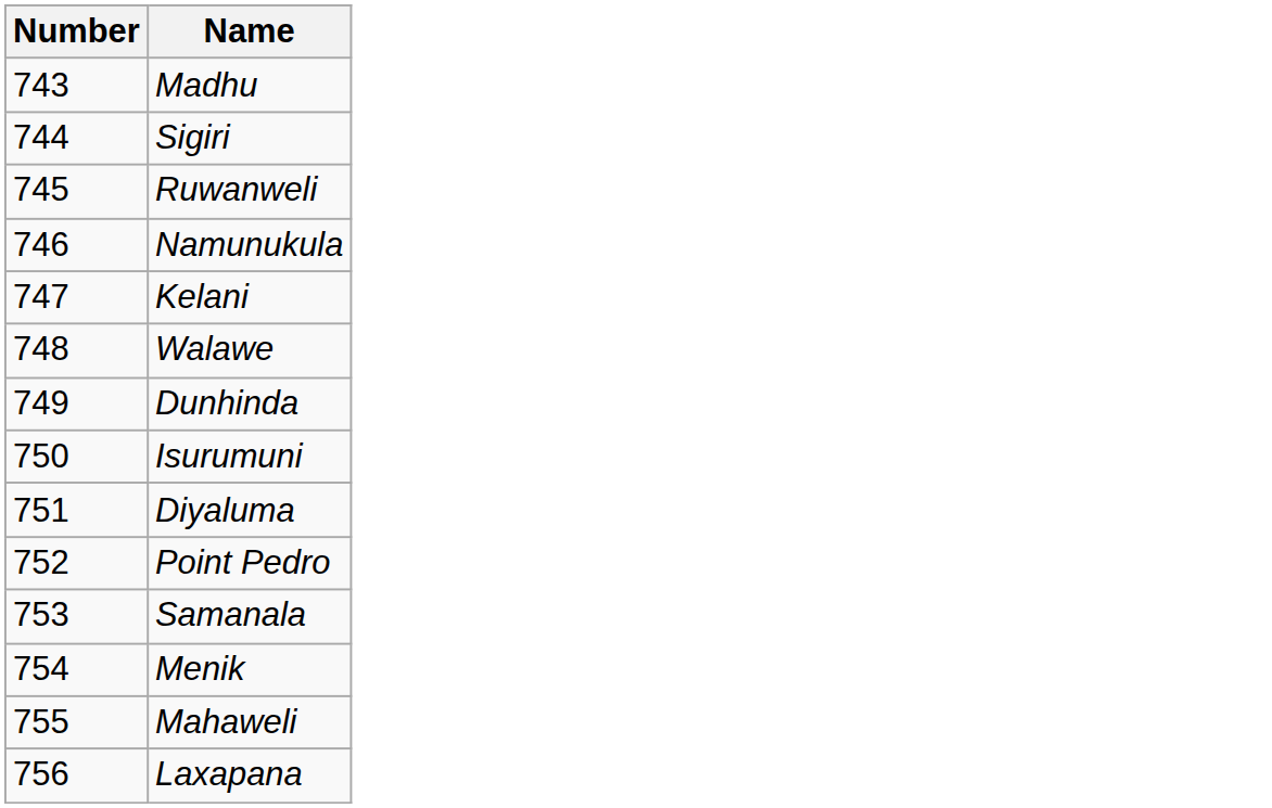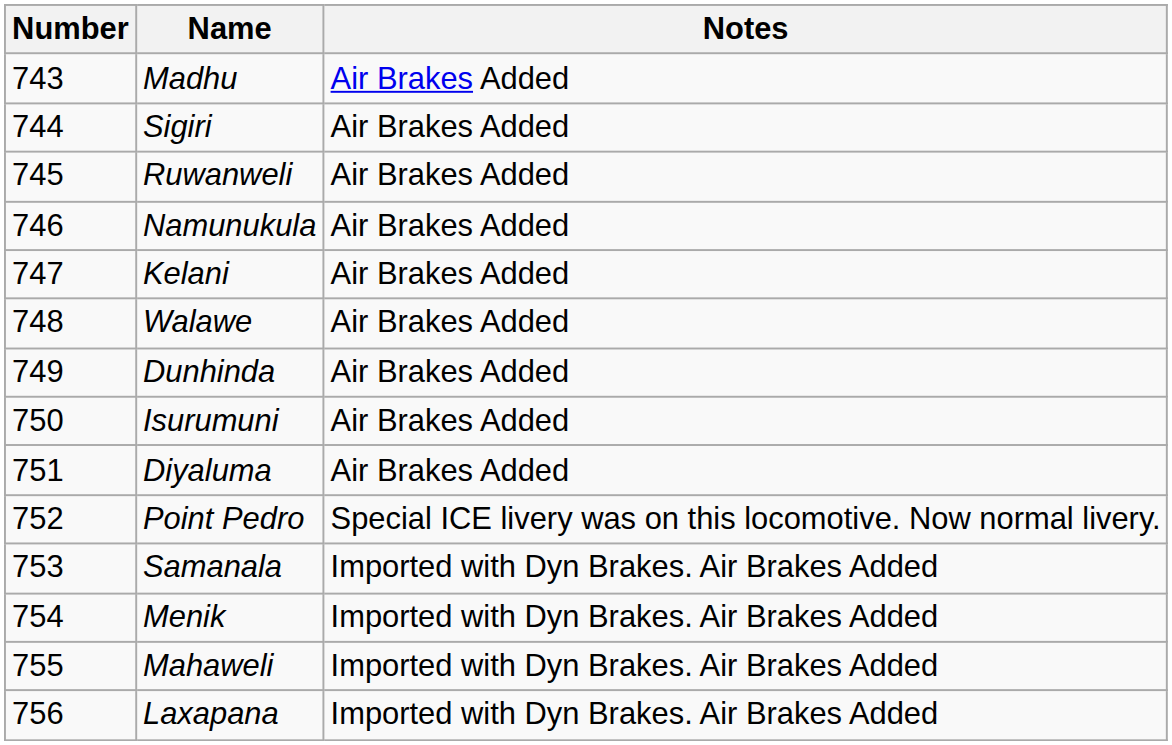+ column: Notes | Air Brakes Added | Air Brakes Added | Air Brakes Added | Air Brakes Added | Air Brakes Added | Air Brakes Added | Air Brakes Added | Air Brakes Added | Air Brakes Added | Special ICE livery was on this locomotive. Now normal livery. | Imported with Dyn Brakes. Air Brakes Added | Imported with Dyn Brakes. Air Brakes Added | Imported with Dyn Brakes. Air Brakes Added | Imported with Dyn Brakes. Air Brakes Added
